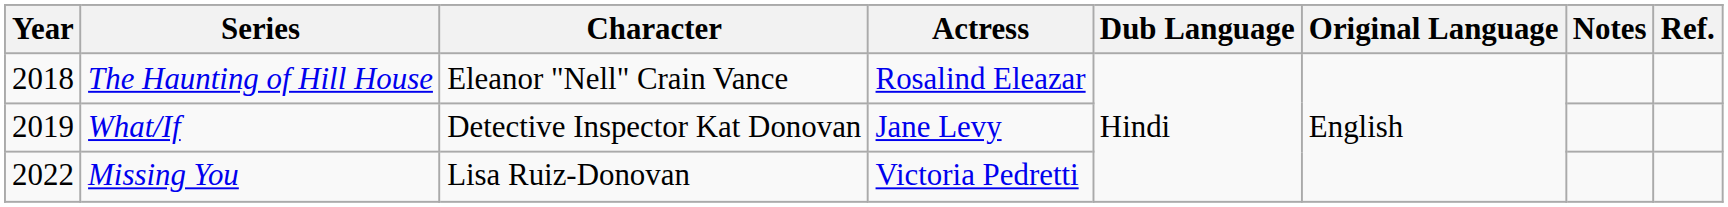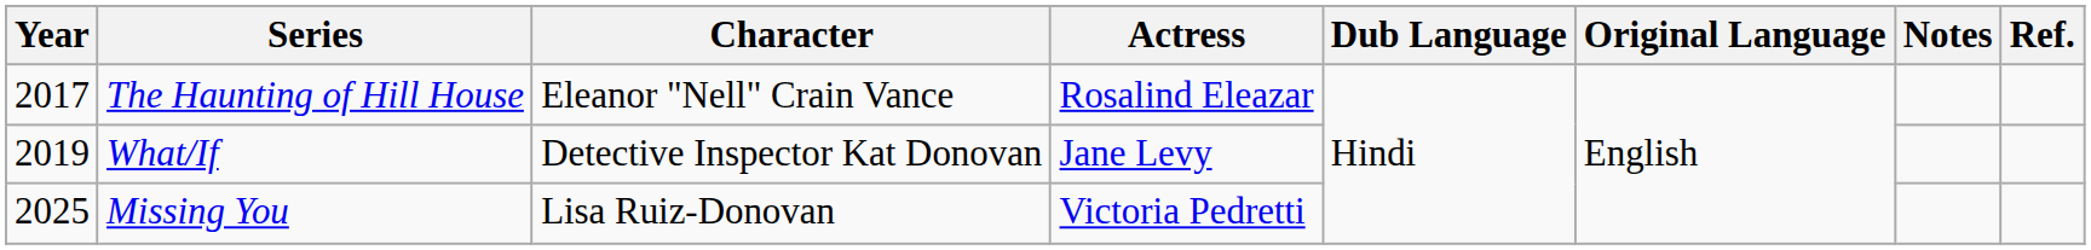The Haunting of Hill House | Year: 2018 -> 2017
Missing You | Year: 2022 -> 2025
